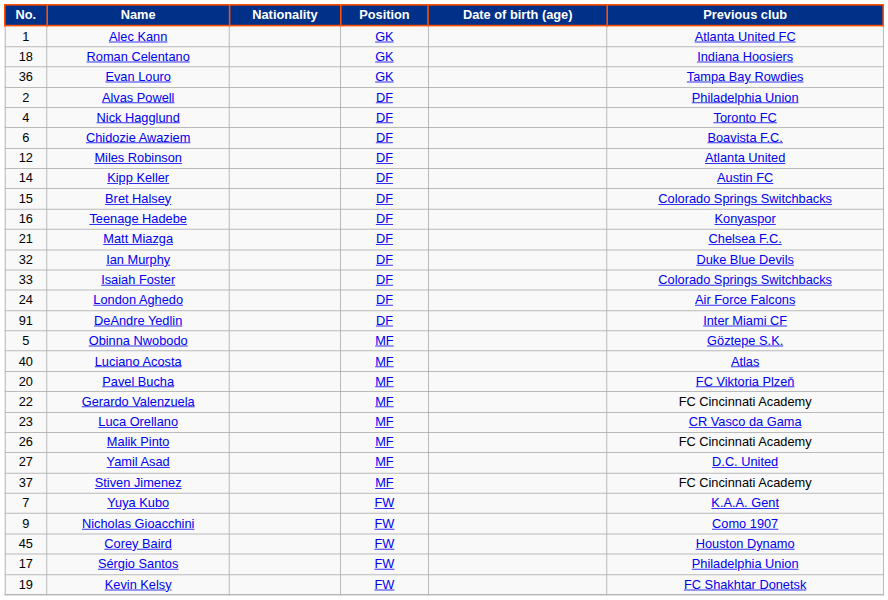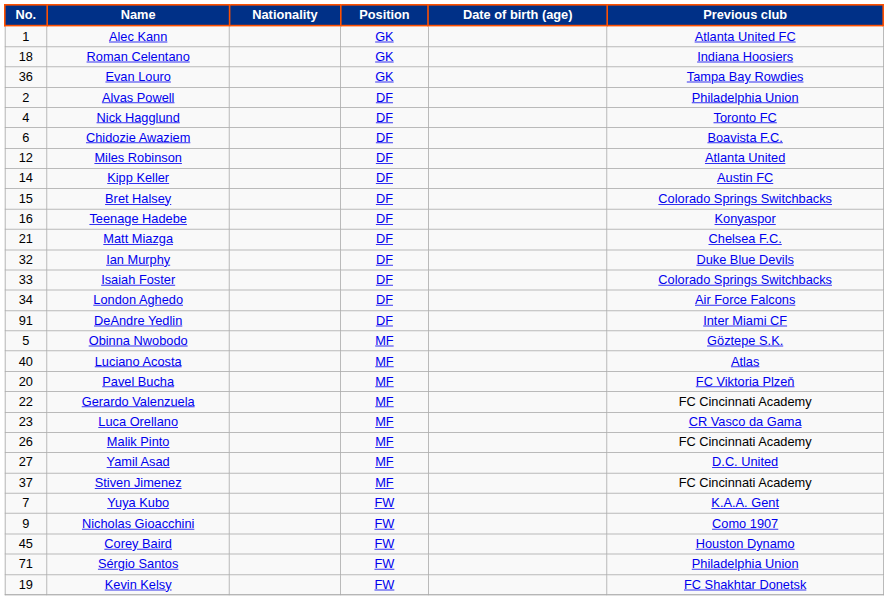London Aghedo | No.: 24 -> 34
Sérgio Santos | No.: 17 -> 71
